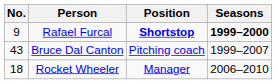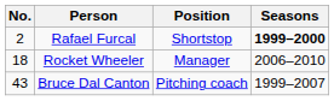Rafael Furcal | No.: 9 -> 2
Rafael Furcal | Position: bold -> normal
rows swapped: Rocket Wheeler <-> Bruce Dal Canton
